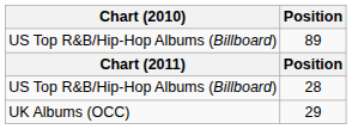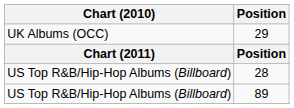rows swapped: 29 <-> 89
